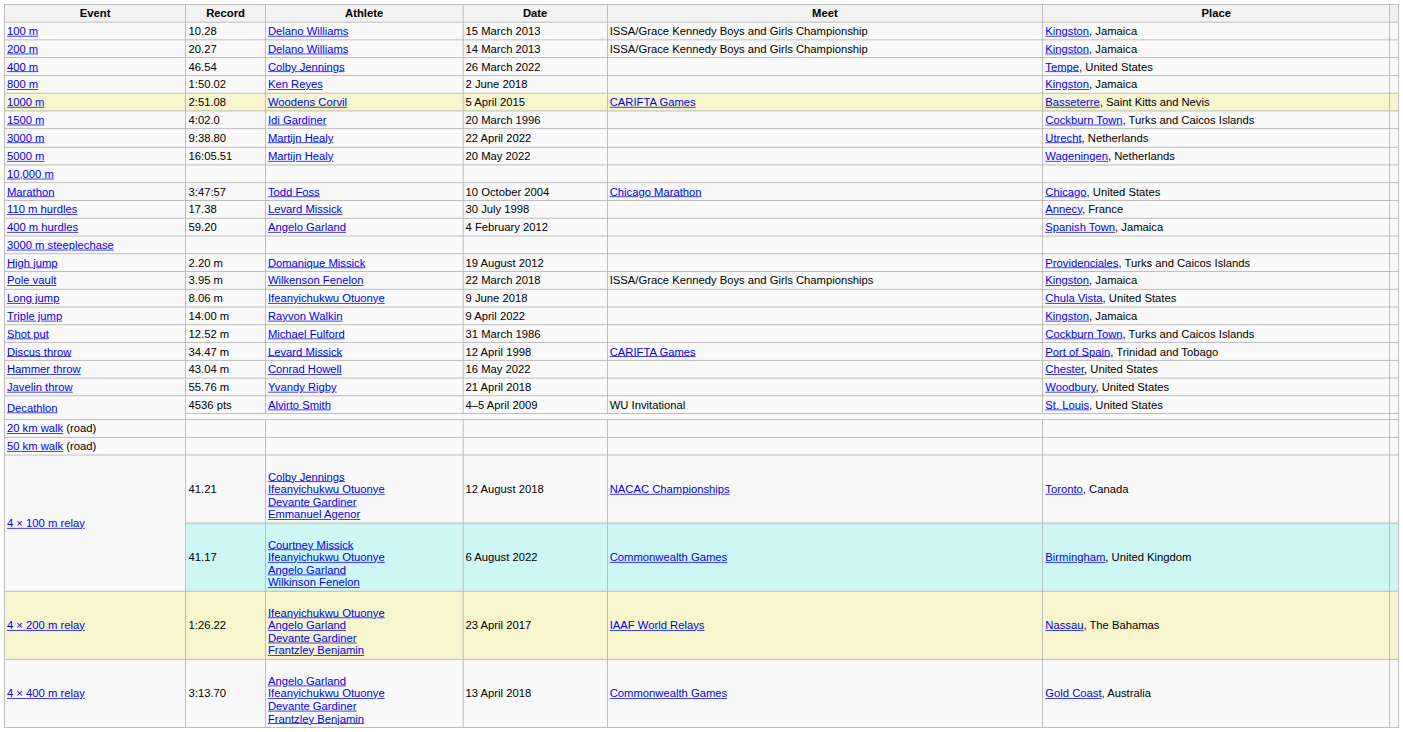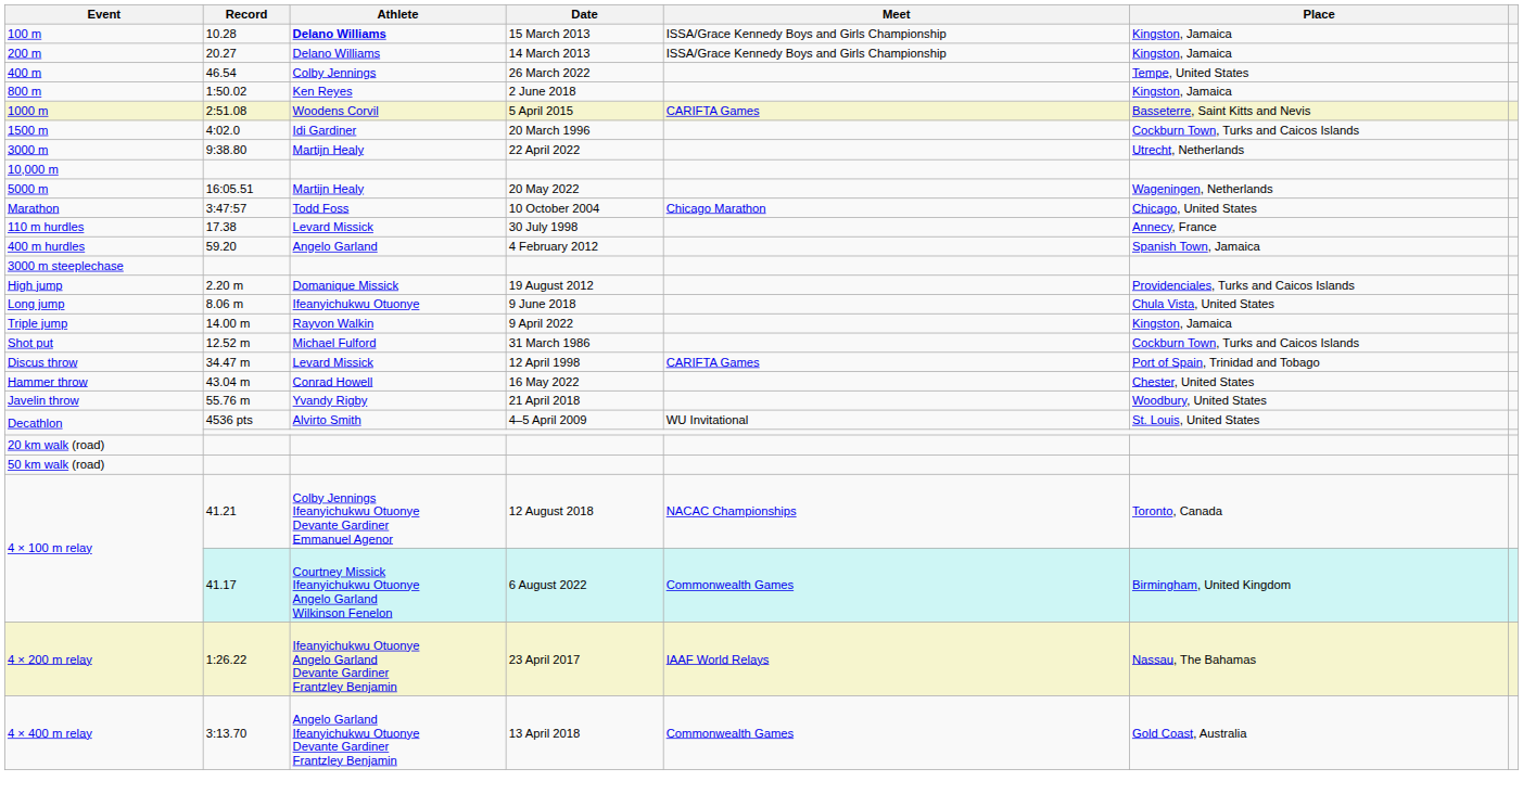100 m | Athlete: normal -> bold
rows swapped: 5000 m <-> 10,000 m
- row: Pole vault | 3.95 m | Wilkenson Fenelon | 22 March 2018 | ISSA/Grace Kennedy Boys and Girls Championships | Kingston, Jamaica
